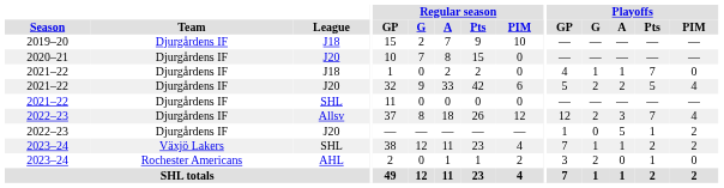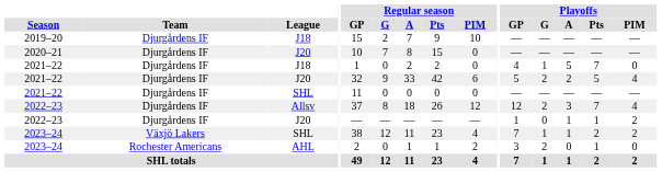2021–22 / J18 | Playoffs / A: 1 -> 5
2022–23 / J20 | Playoffs / A: 5 -> 1
